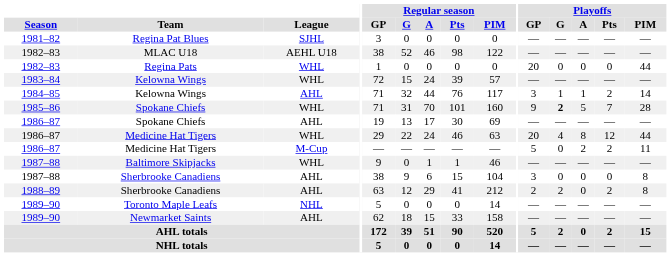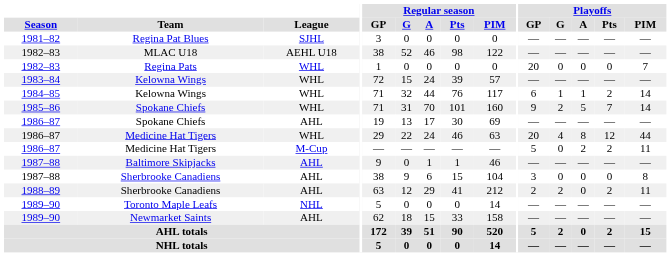Regina Pats | Playoffs / PIM: 44 -> 7
1984–85 / Kelowna Wings | League: AHL -> WHL
1984–85 / Kelowna Wings | Playoffs / GP: 3 -> 6
1985–86 / Spokane Chiefs | Playoffs / G: bold -> normal
1985–86 / Spokane Chiefs | Playoffs / PIM: 28 -> 14
Baltimore Skipjacks | League: WHL -> AHL
1988–89 / Sherbrooke Canadiens | Playoffs / PIM: 8 -> 11
